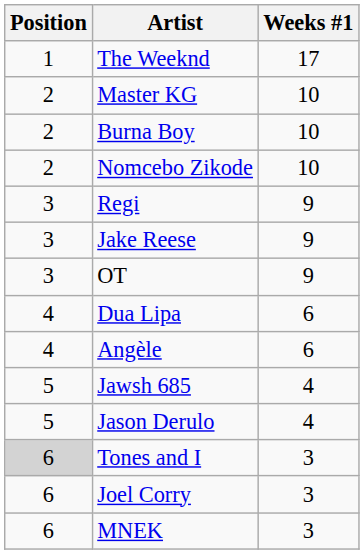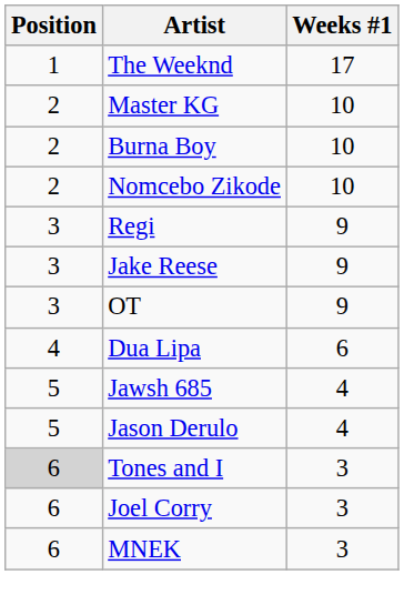- row: 4 | Angèle | 6
